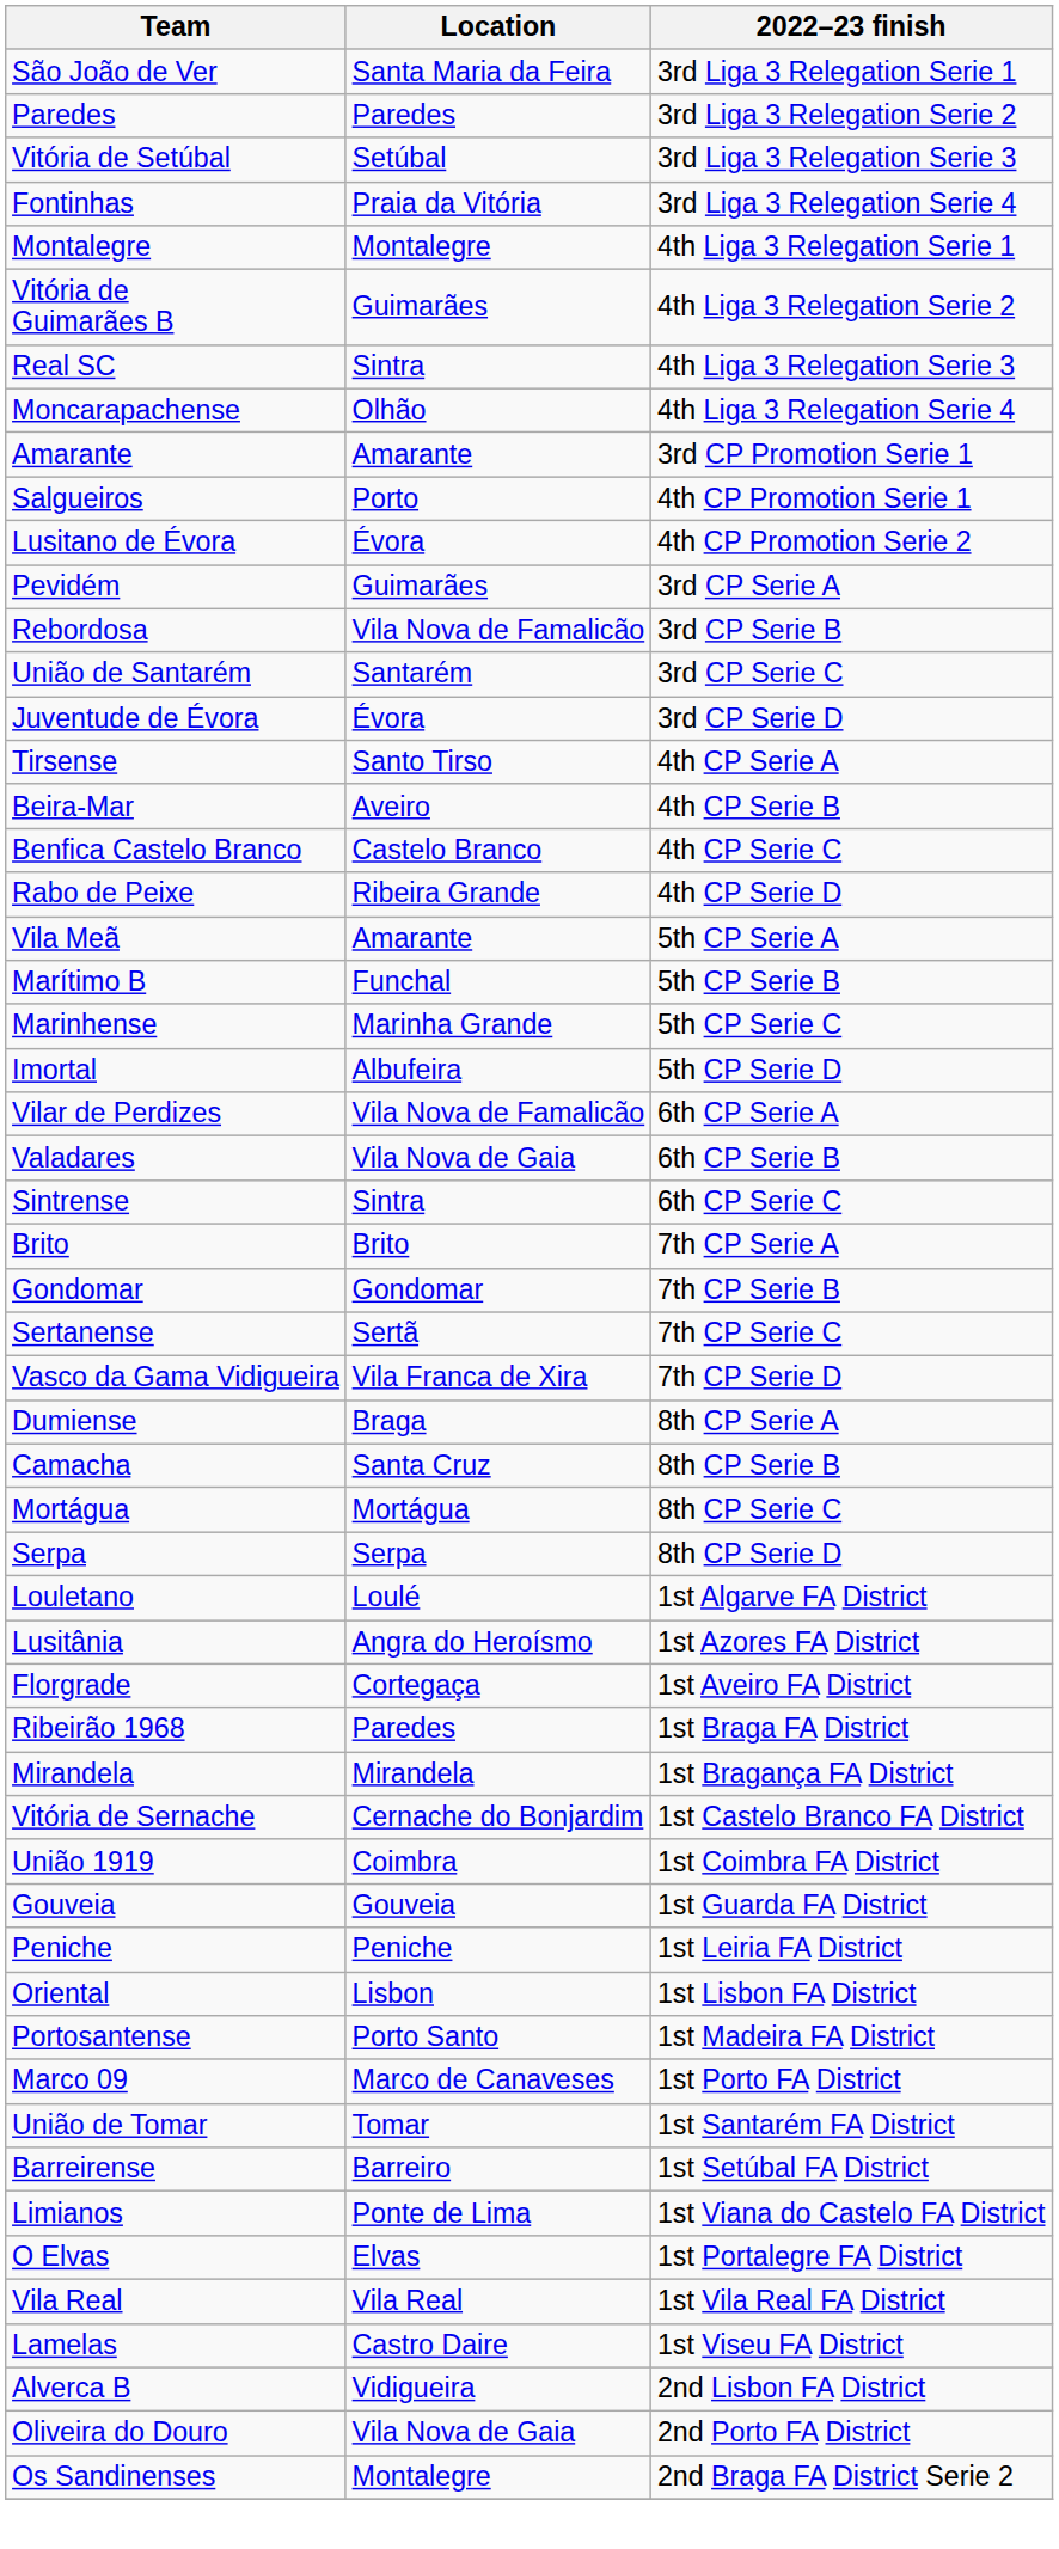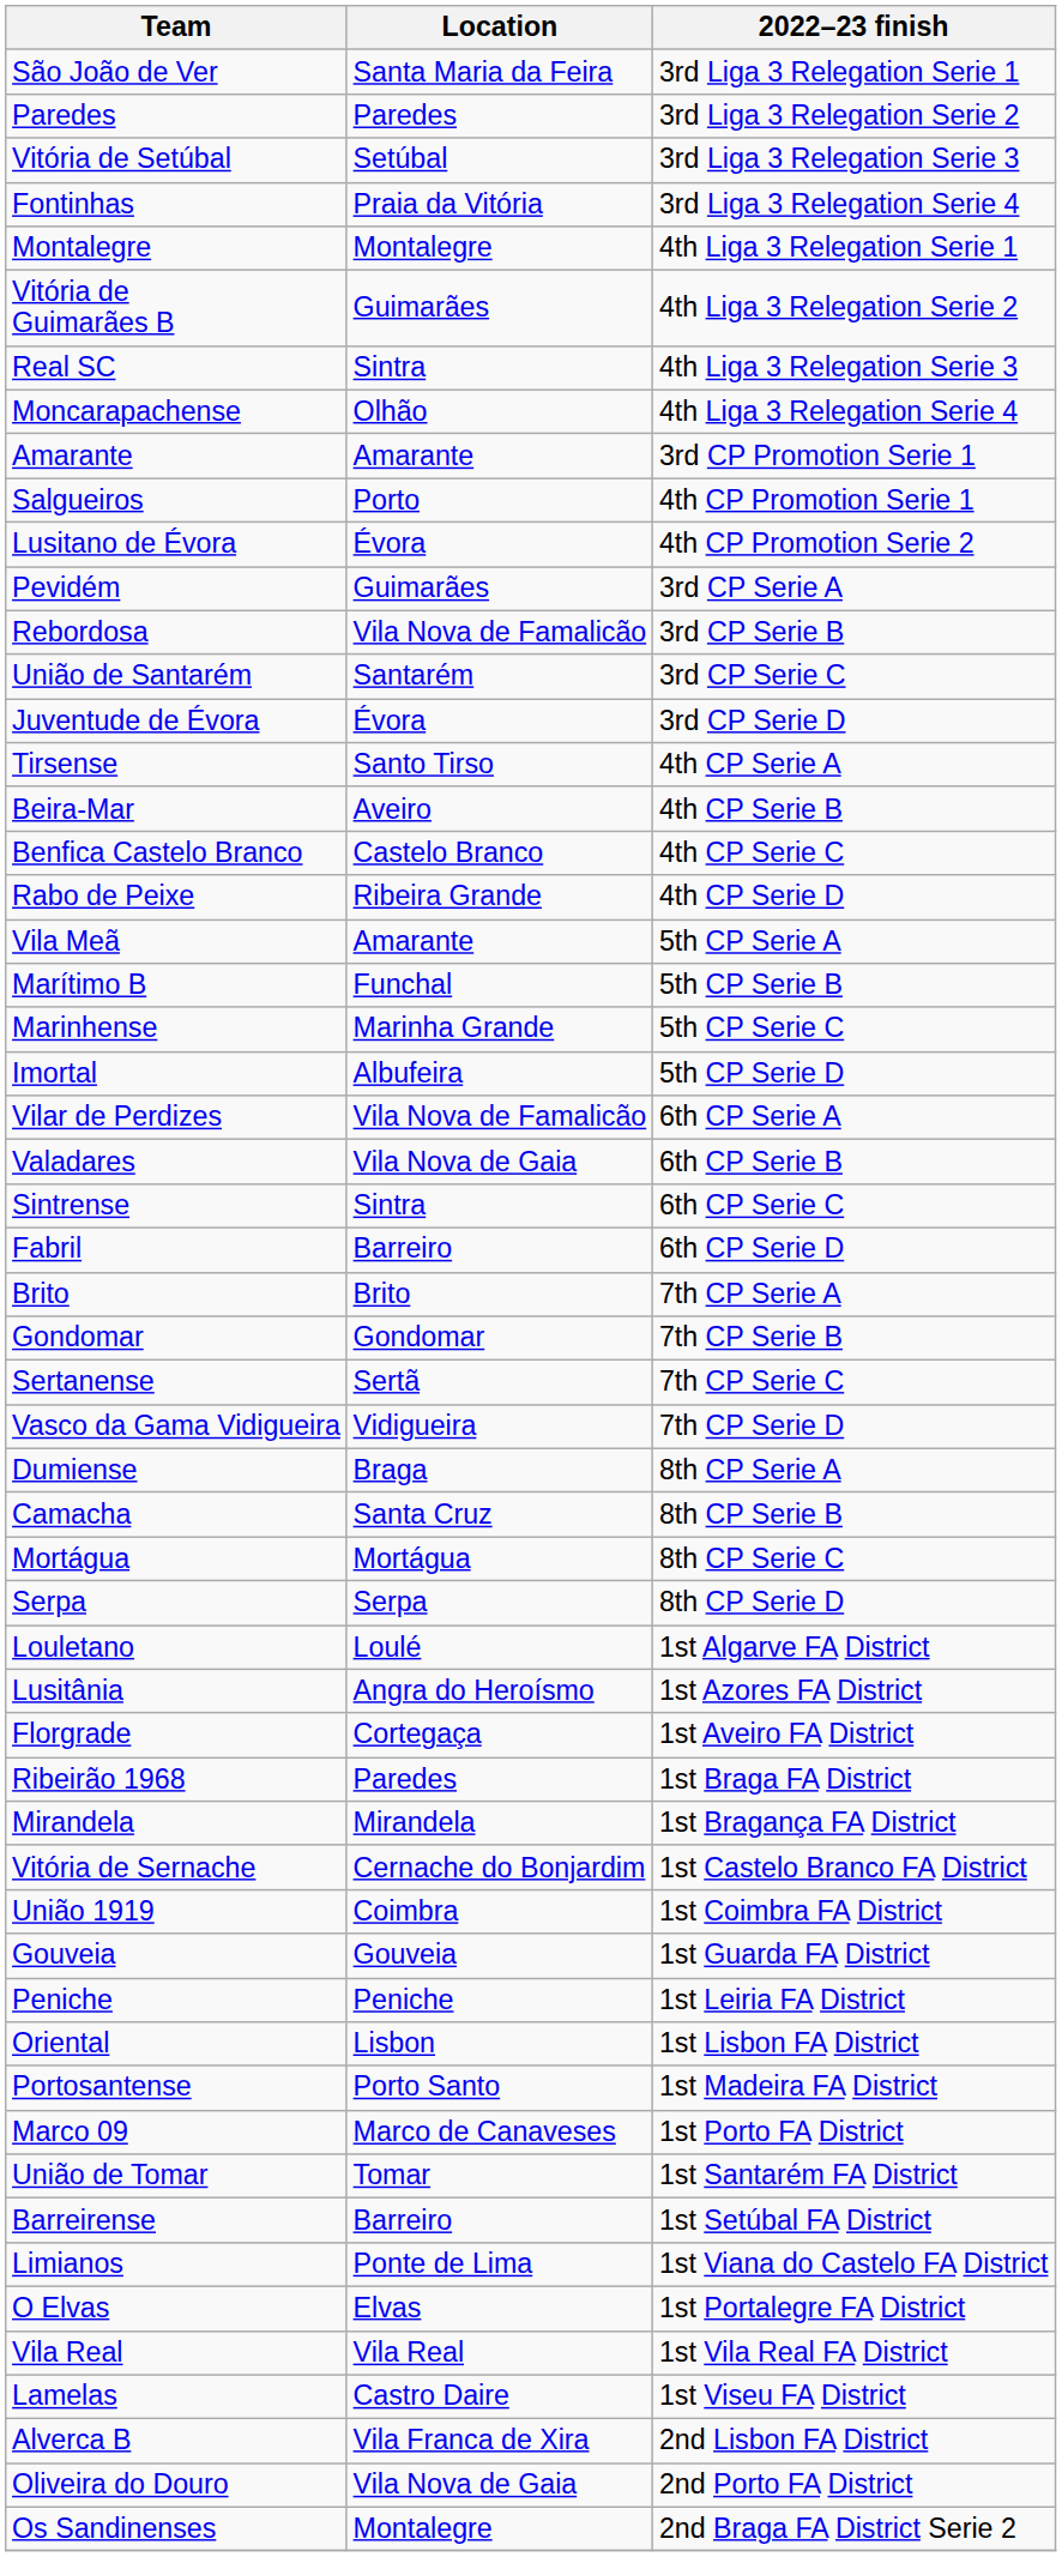+ row: Fabril | Barreiro | 6th CP Serie D
Vasco da Gama Vidigueira | Location: Vila Franca de Xira -> Vidigueira
Alverca B | Location: Vidigueira -> Vila Franca de Xira
